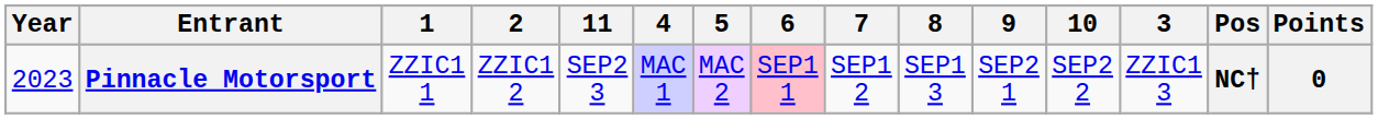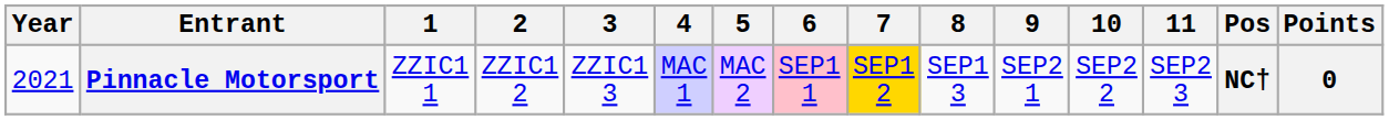columns swapped: 3 <-> 11
Pinnacle Motorsport | Year: 2023 -> 2021
Pinnacle Motorsport | 7: no background -> gold background
